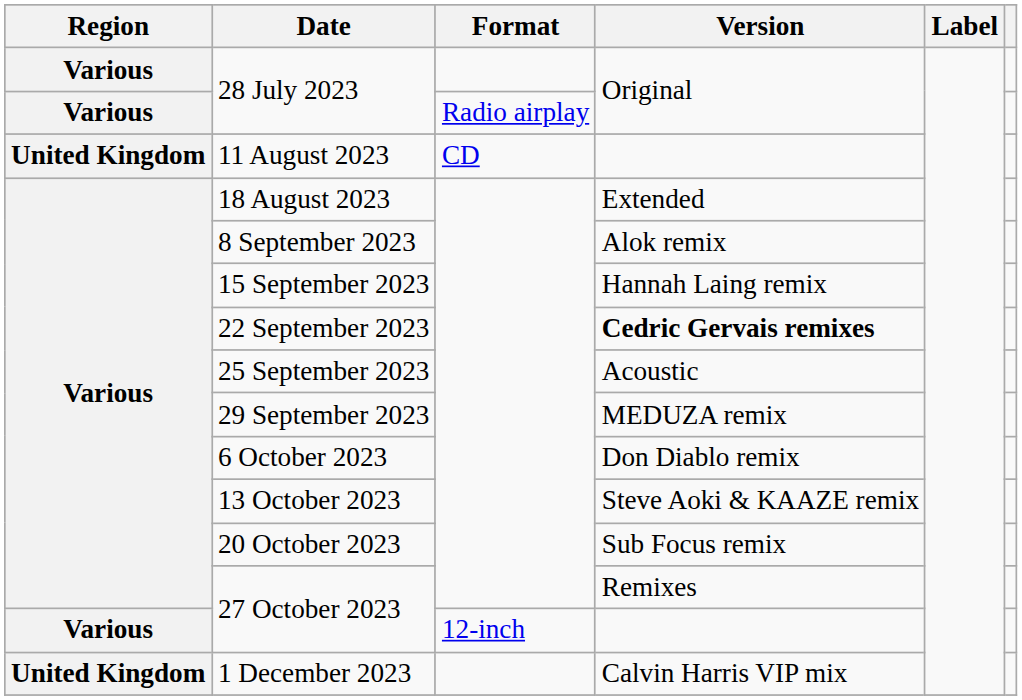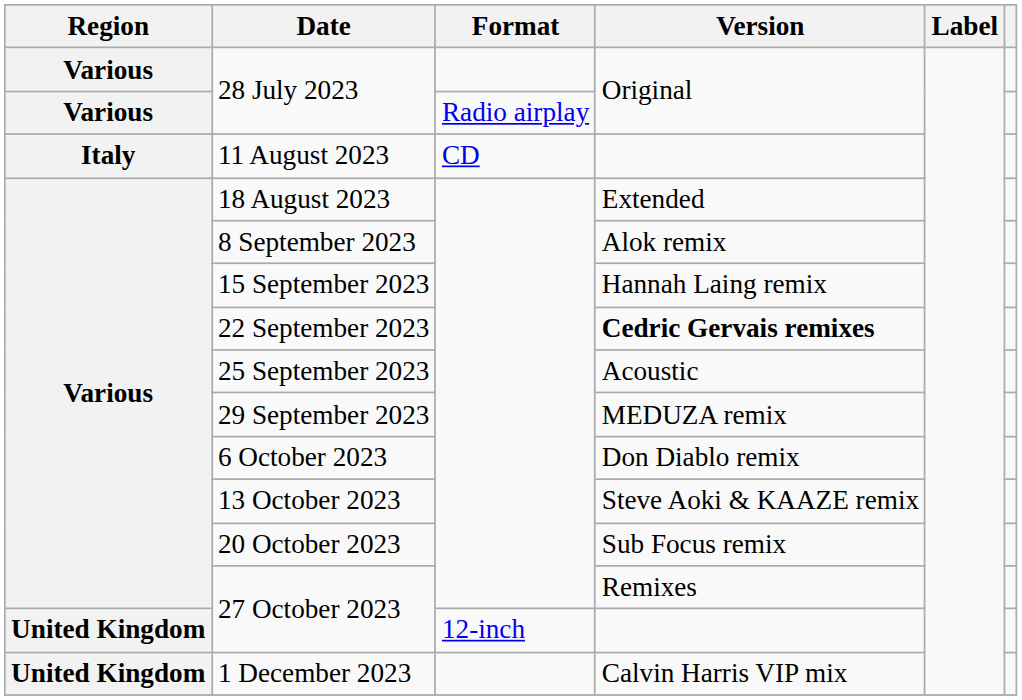11 August 2023 | Region: United Kingdom -> Italy
27 October 2023 / 12-inch | Region: Various -> United Kingdom
